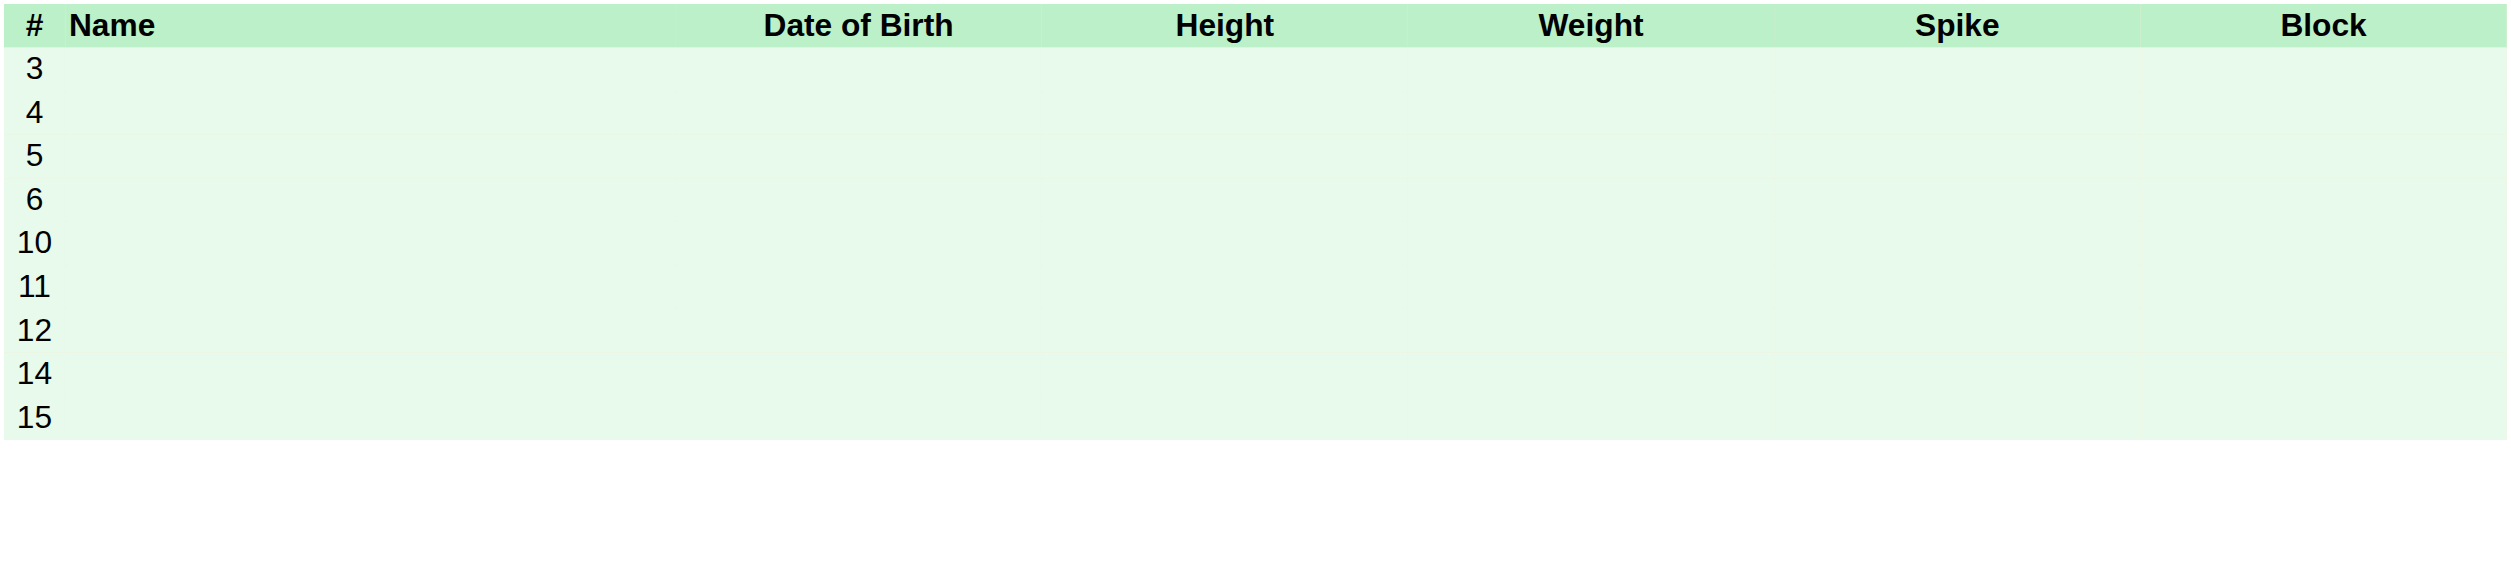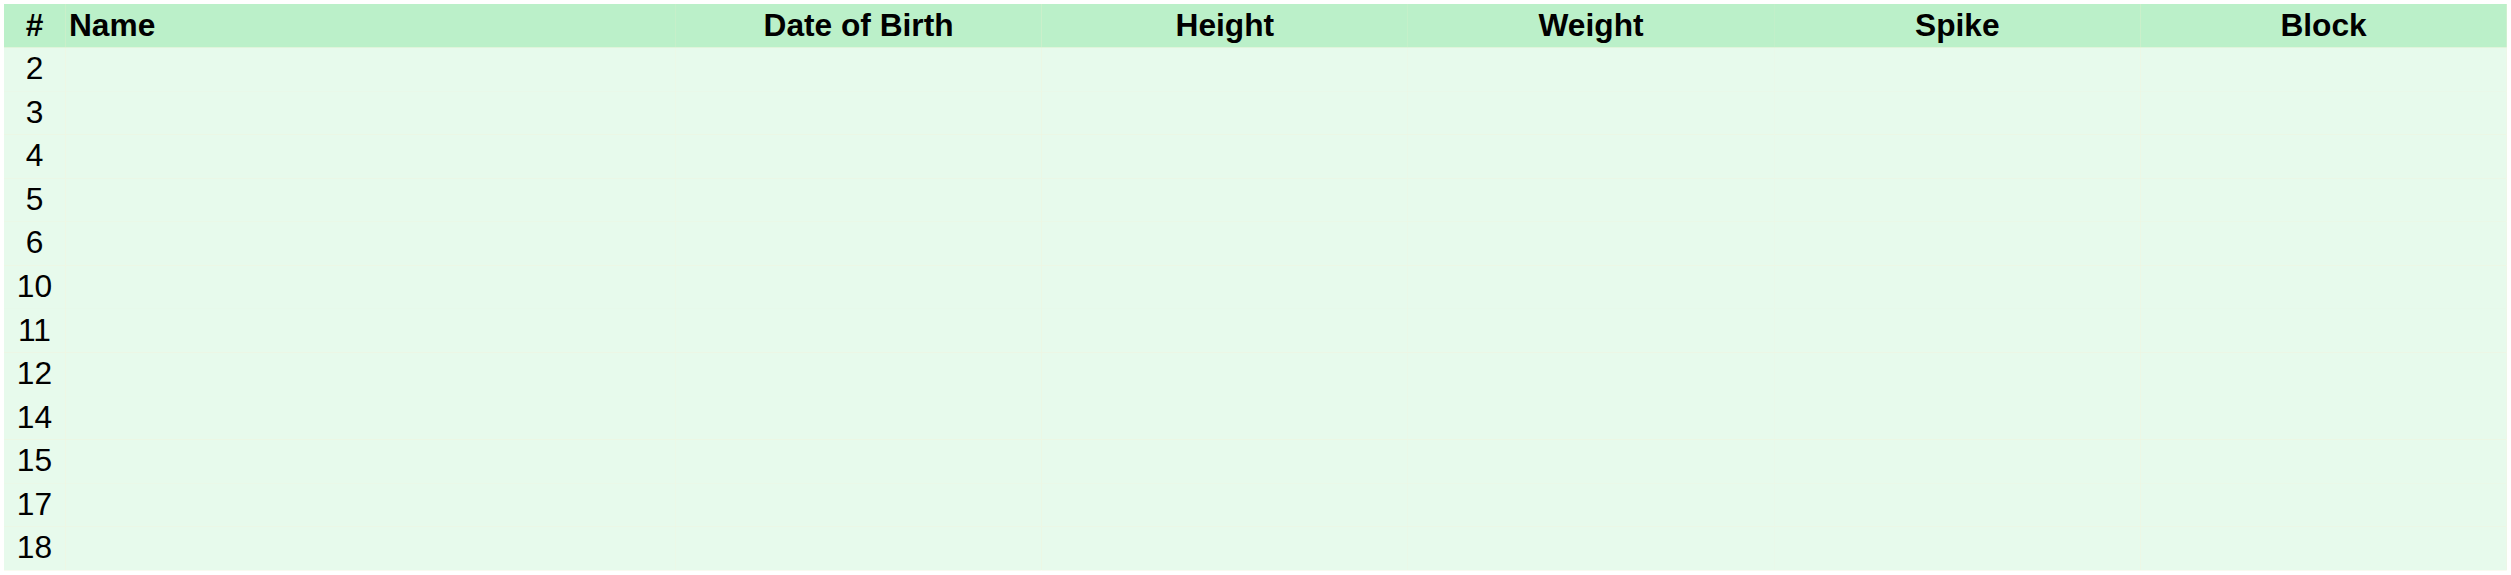+ row: 2
+ row: 17
+ row: 18
